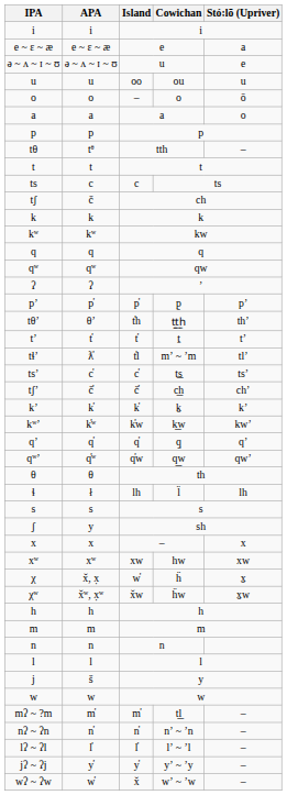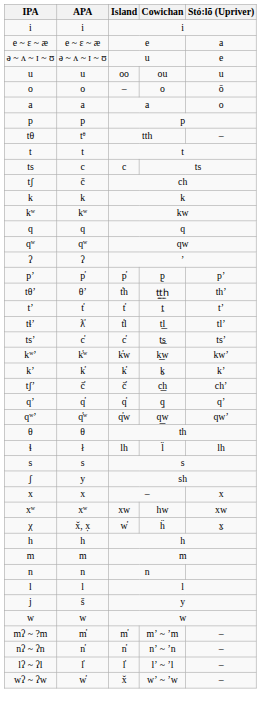tɬʼ | Cowichan: mʼ ~ ʼm -> t͟l
rows swapped: tʃʼ <-> kʷʼ
- row: χʷ | x̌ʷ, x̣ʷ | x̌w | ḧw | x̱w
mʔ ~ ?m | Cowichan: t͟l -> mʼ ~ ʼm
- row: jʔ ~ ʔj | y̓ | y̓ | yʼ ~ ʼy | –
